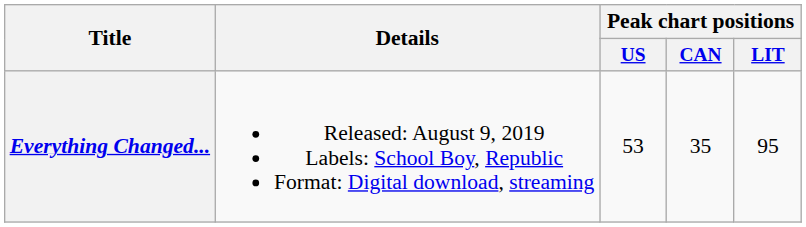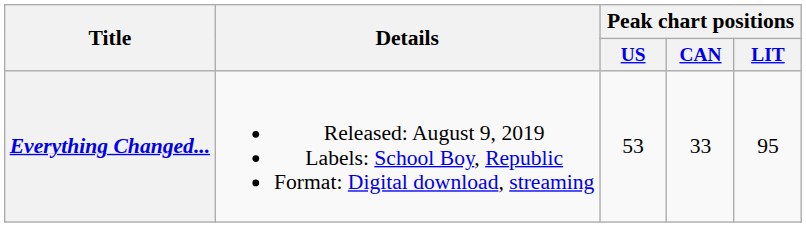Everything Changed... | Peak chart positions / CAN: 35 -> 33
